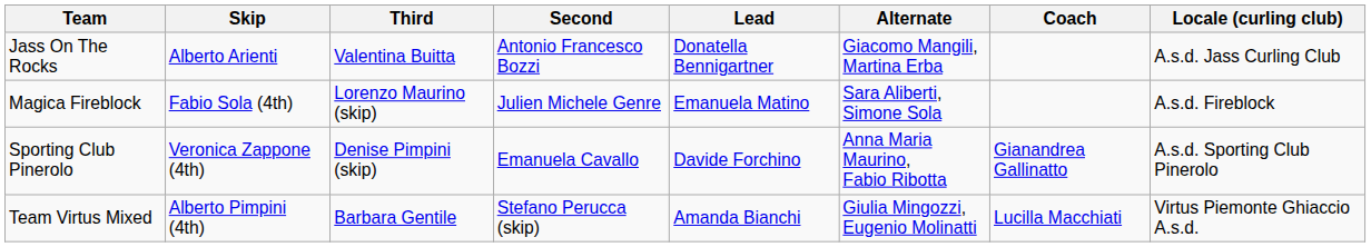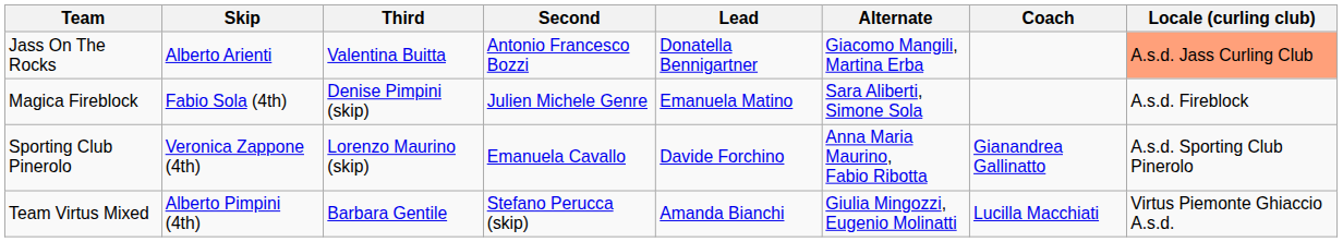Jass On The Rocks | Locale (curling club): no background -> lightsalmon background
Magica Fireblock | Third: Lorenzo Maurino (skip) -> Denise Pimpini (skip)
Sporting Club Pinerolo | Third: Denise Pimpini (skip) -> Lorenzo Maurino (skip)
